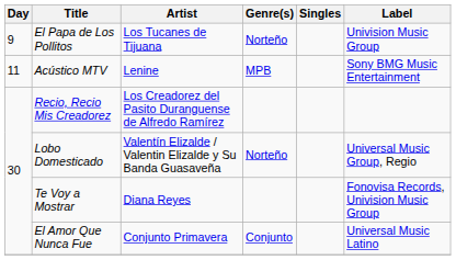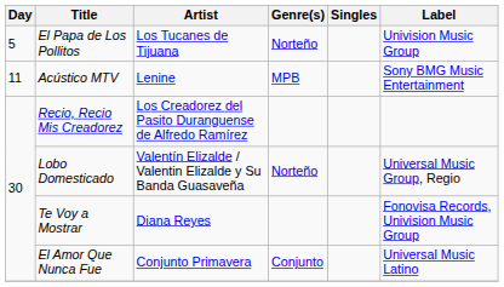El Papa de Los Pollitos | Day: 9 -> 5
